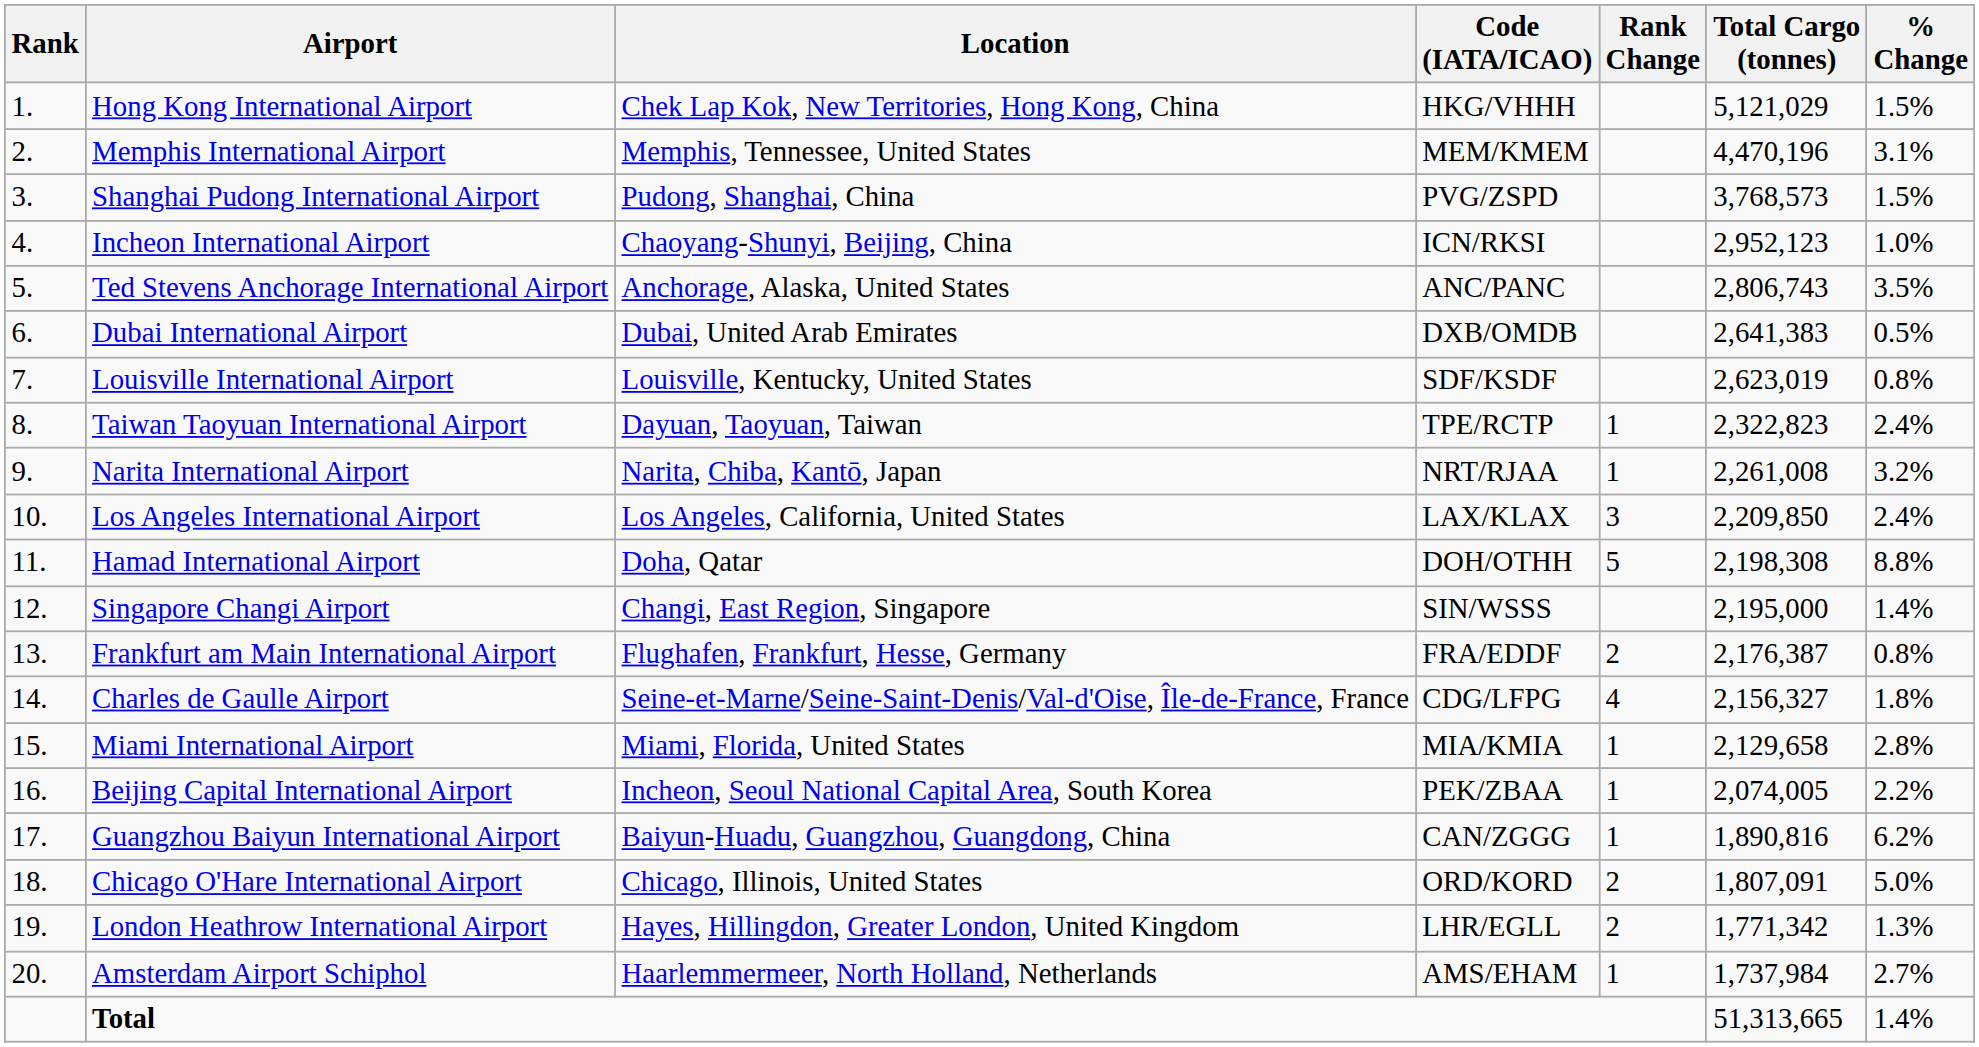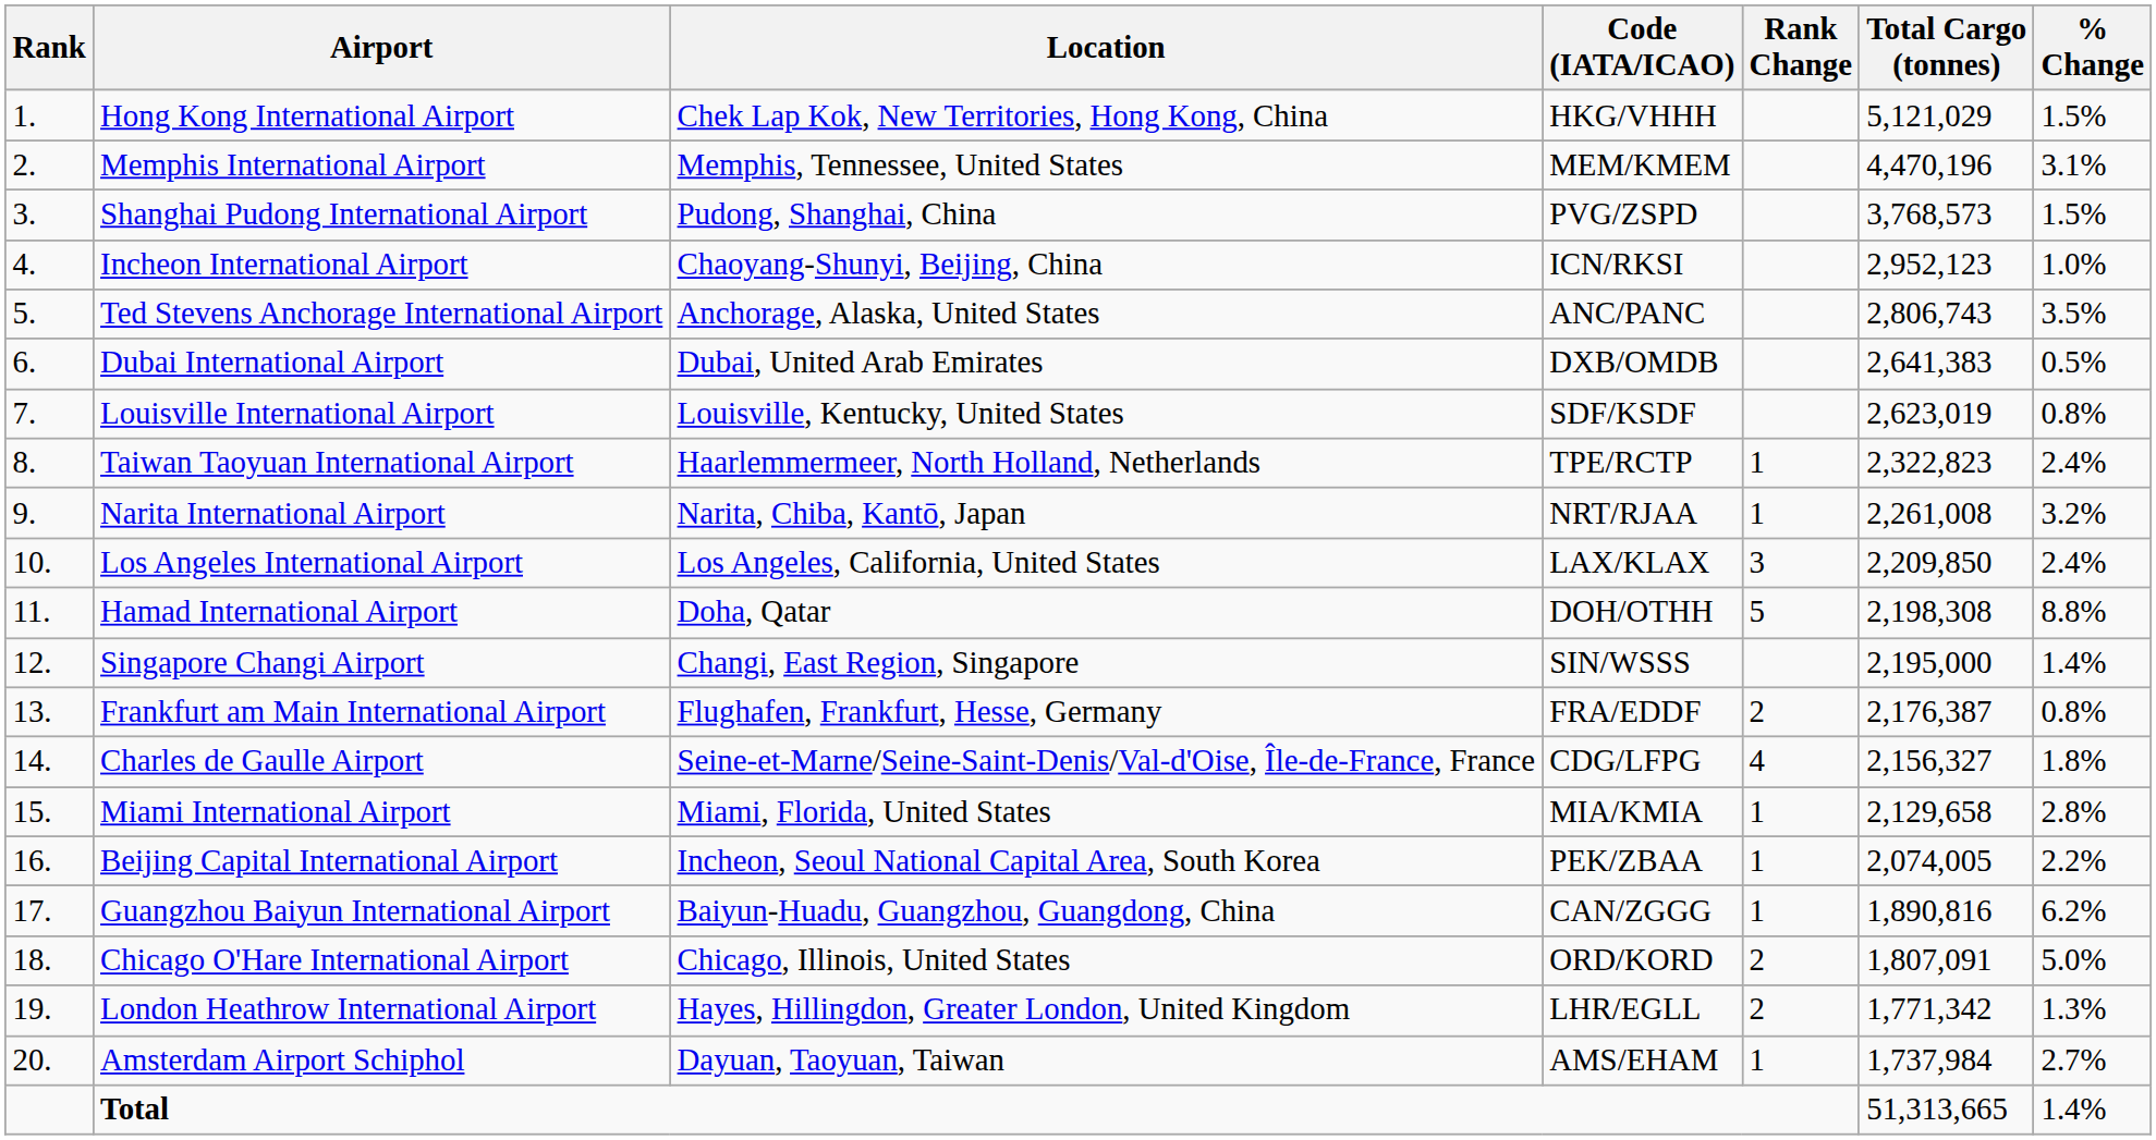Taiwan Taoyuan International Airport | Location: Dayuan, Taoyuan, Taiwan -> Haarlemmermeer, North Holland, Netherlands
Amsterdam Airport Schiphol | Location: Haarlemmermeer, North Holland, Netherlands -> Dayuan, Taoyuan, Taiwan
